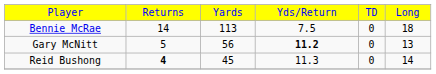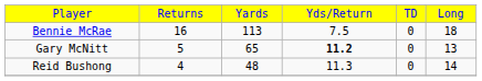Bennie McRae | column 2: 14 -> 16
Gary McNitt | column 3: 56 -> 65
Reid Bushong | column 2: bold -> normal
Reid Bushong | column 3: 45 -> 48
